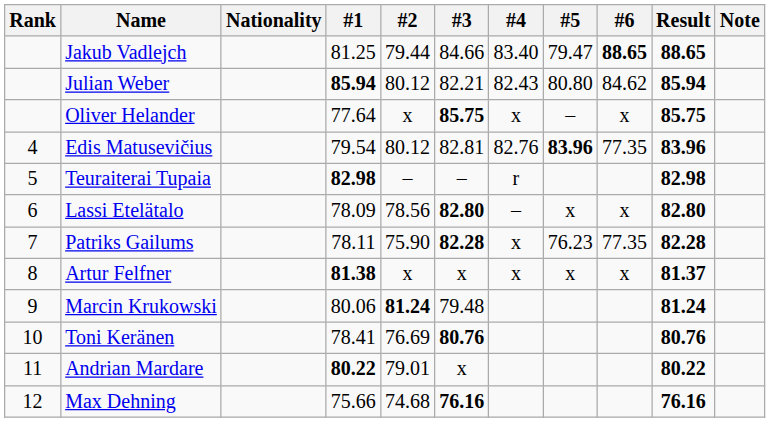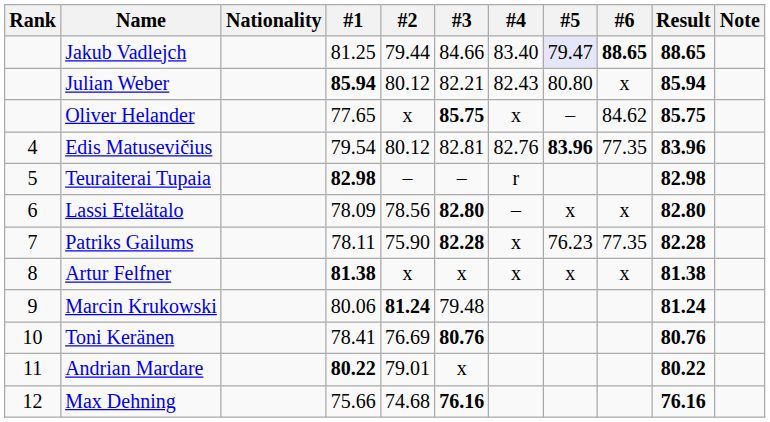Jakub Vadlejch | #5: no background -> lavender background
Julian Weber | #6: 84.62 -> x
Oliver Helander | #1: 77.64 -> 77.65
Oliver Helander | #6: x -> 84.62
Artur Felfner | Result: 81.37 -> 81.38
